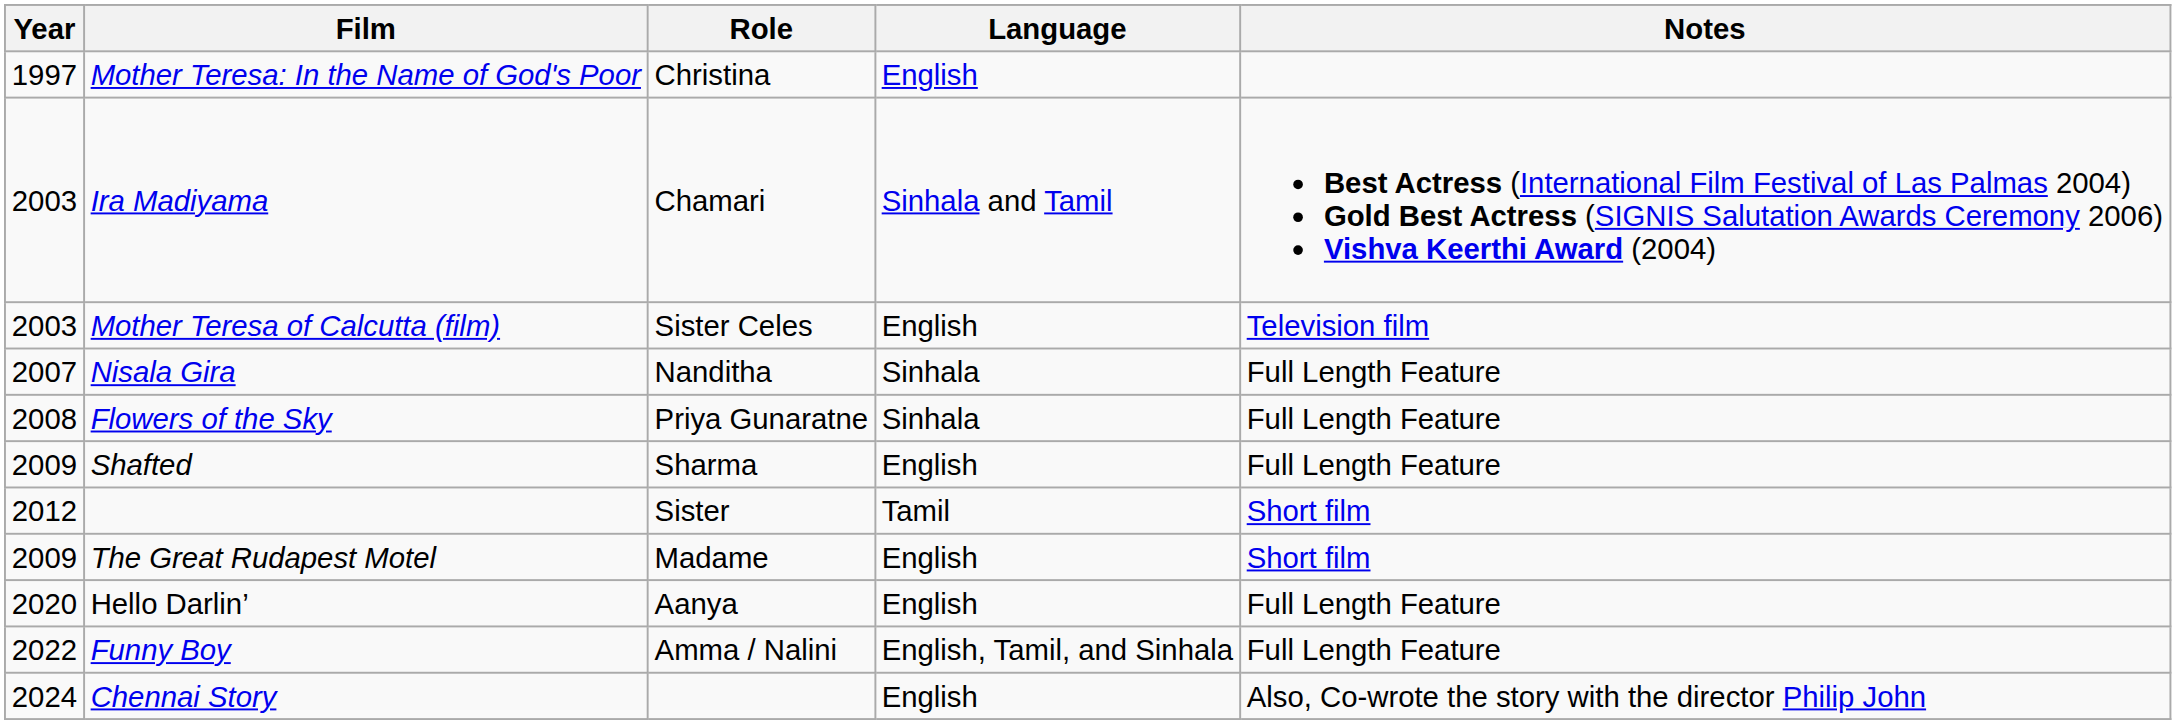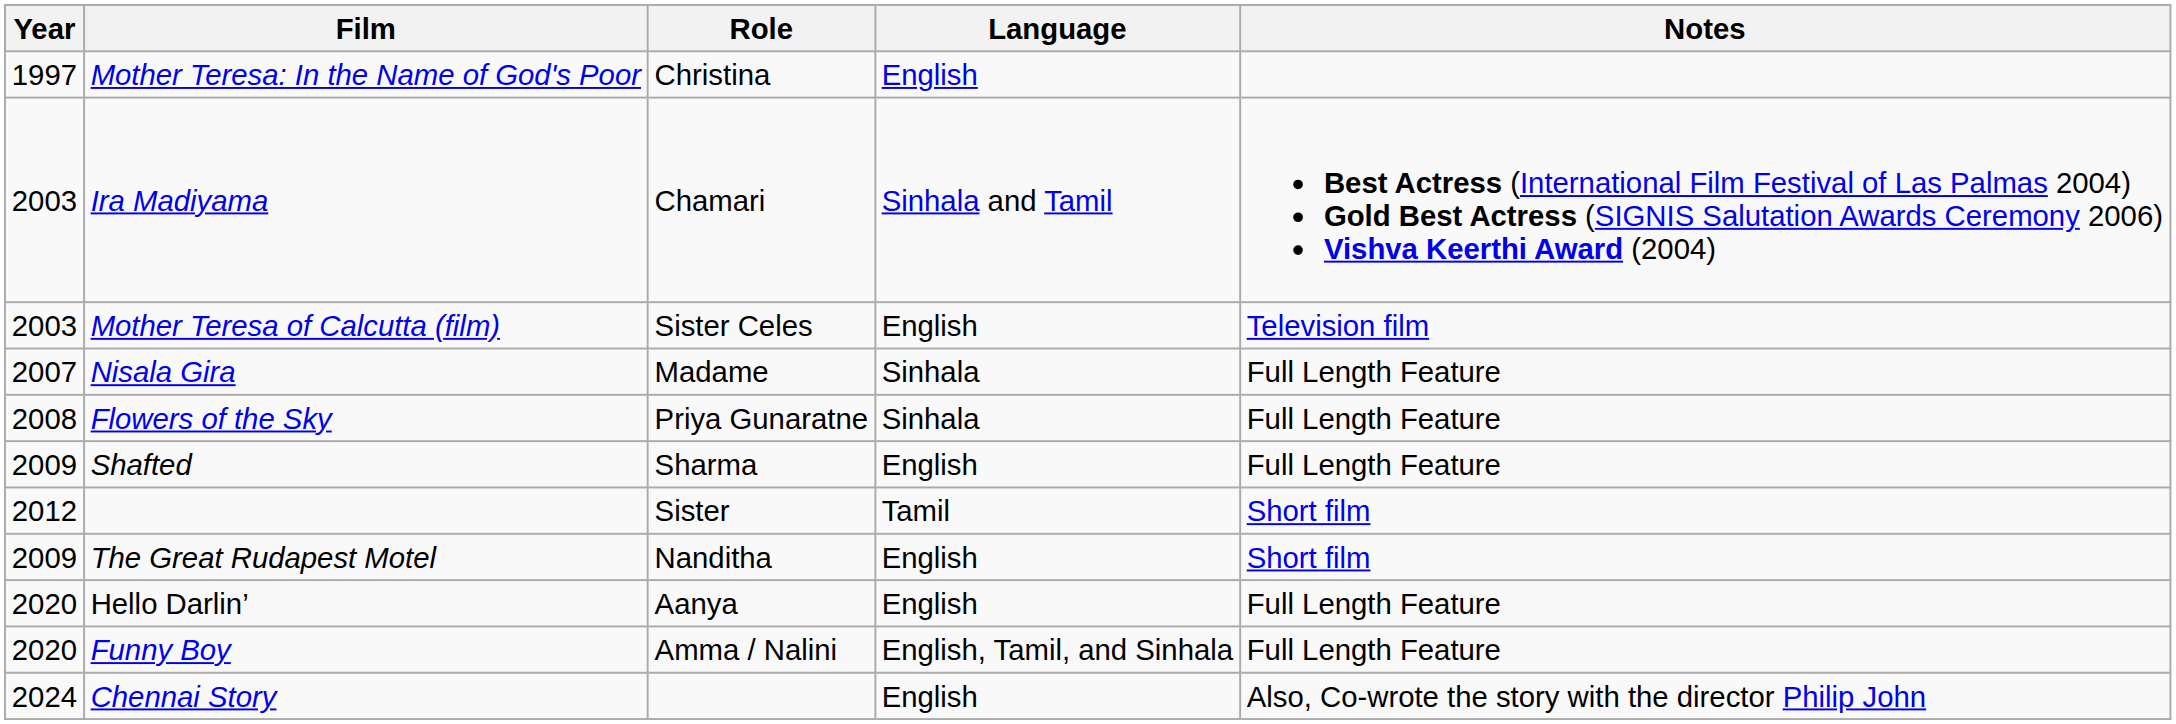Nisala Gira | Role: Nanditha -> Madame
The Great Rudapest Motel | Role: Madame -> Nanditha
Funny Boy | Year: 2022 -> 2020
